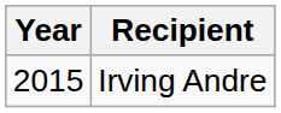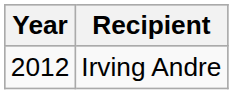Irving Andre | Year: 2015 -> 2012
